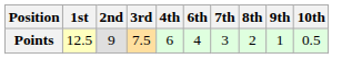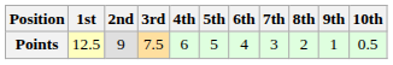+ column: 5th | 5
